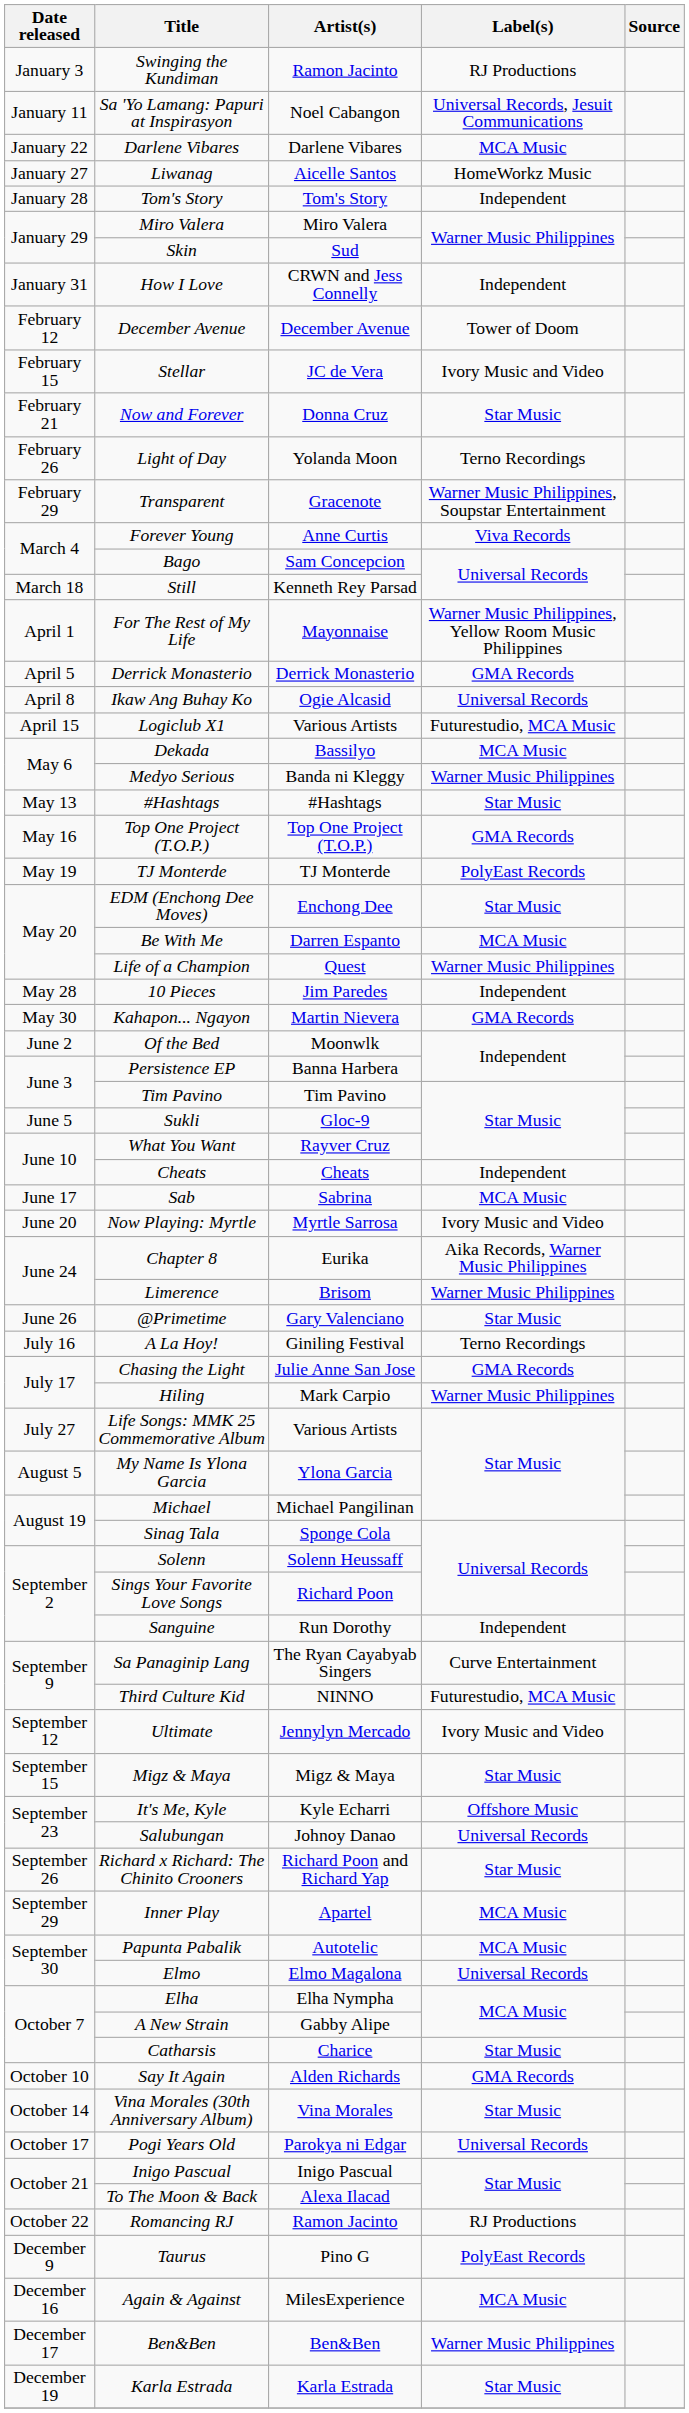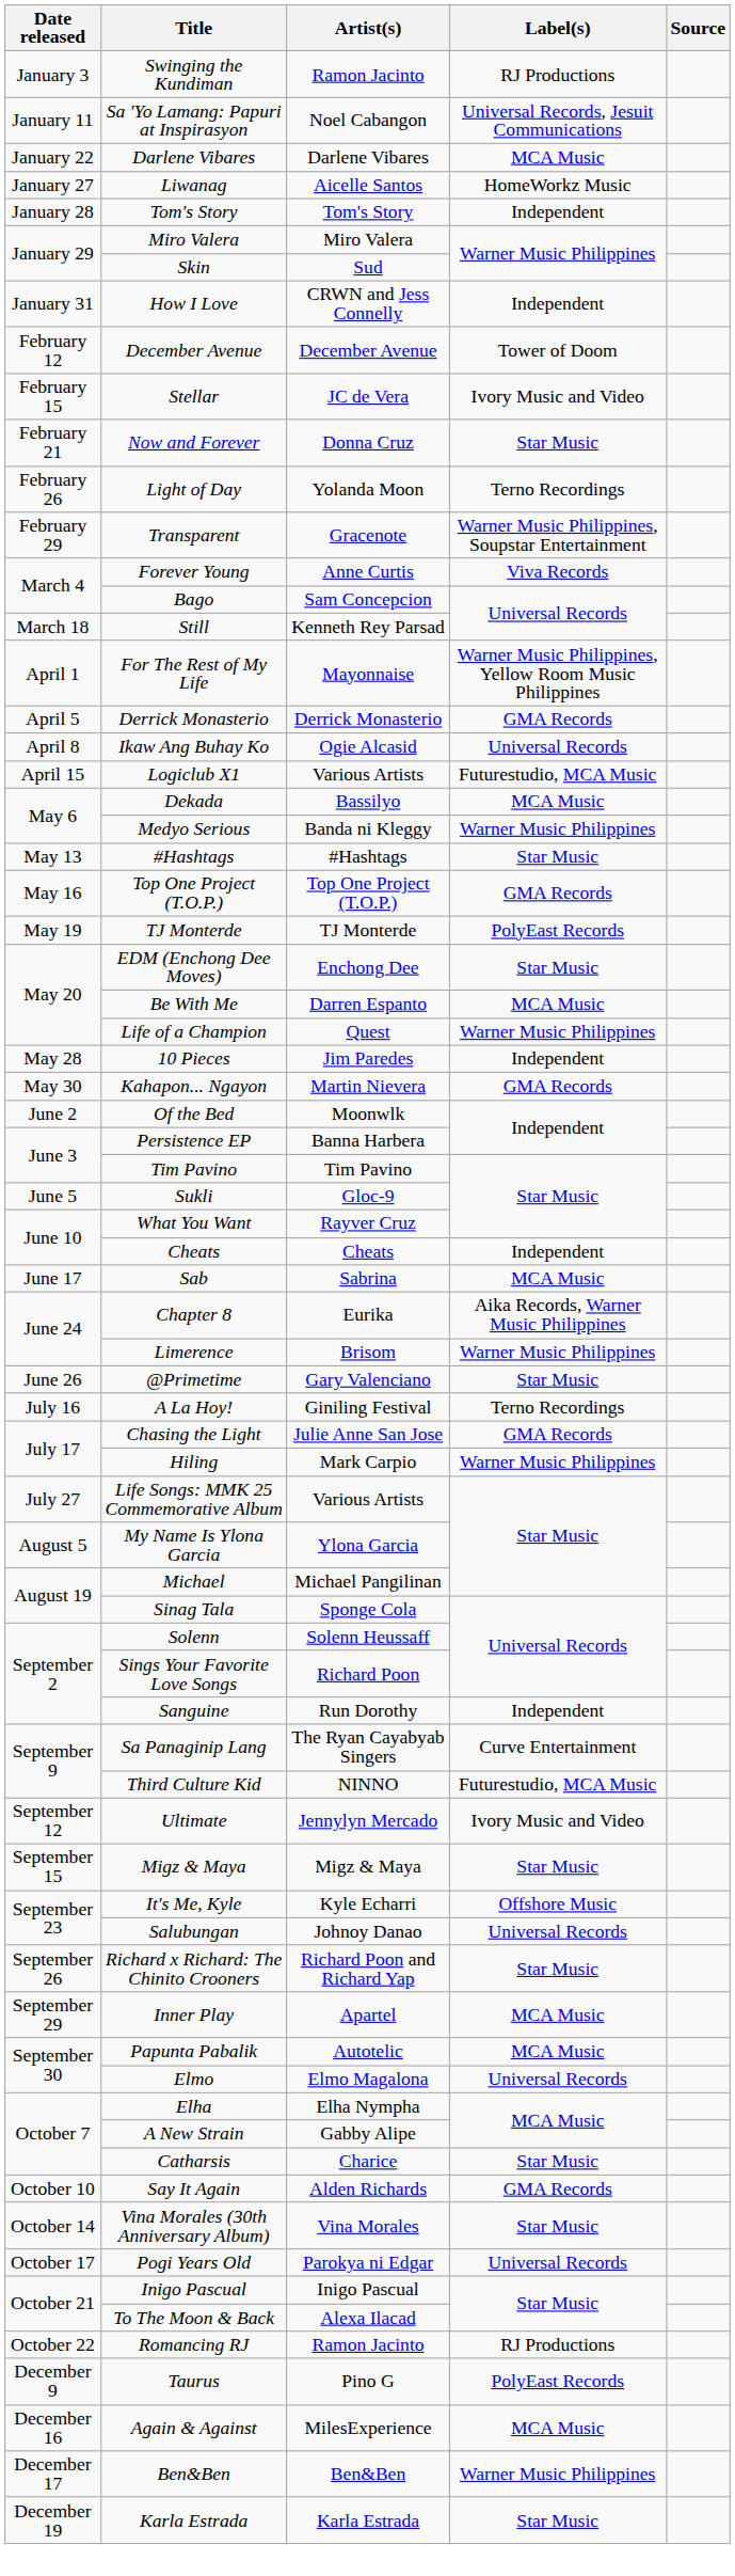- row: June 20 | Now Playing: Myrtle | Myrtle Sarrosa | Ivory Music and Video
